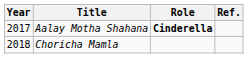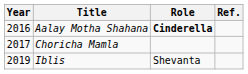Aalay Motha Shahana | Year: 2017 -> 2016
Choricha Mamla | Year: 2018 -> 2017
+ row: 2019 | Iblis | Shevanta
